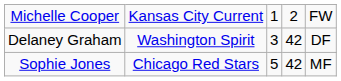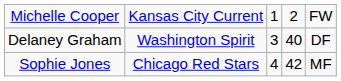Delaney Graham | column 4: 42 -> 40
Sophie Jones | column 3: 5 -> 4
